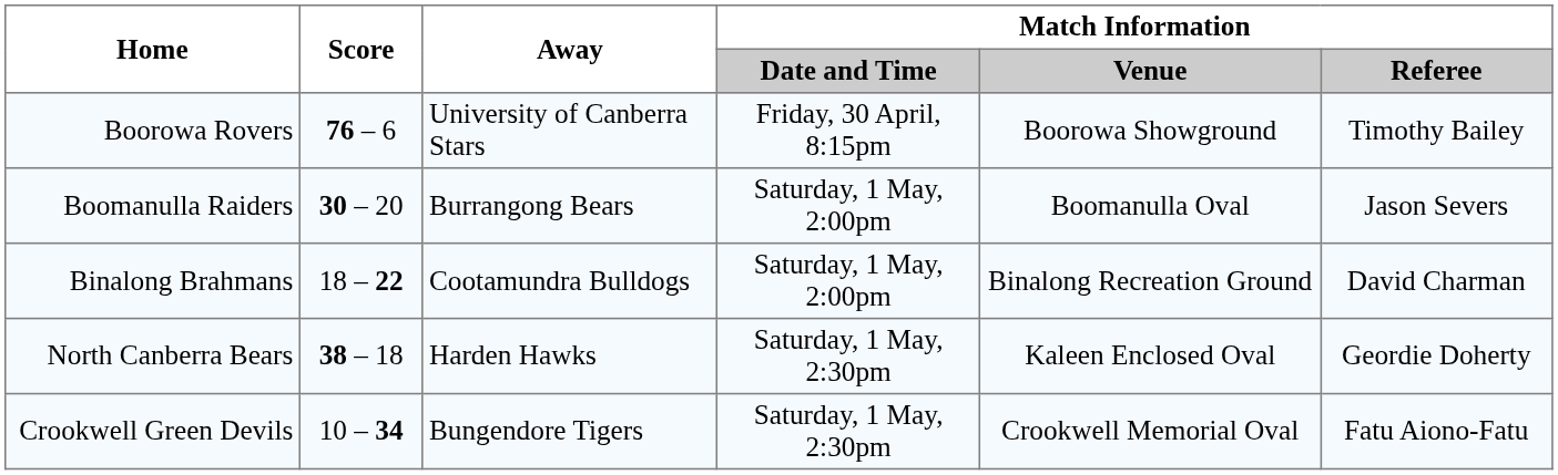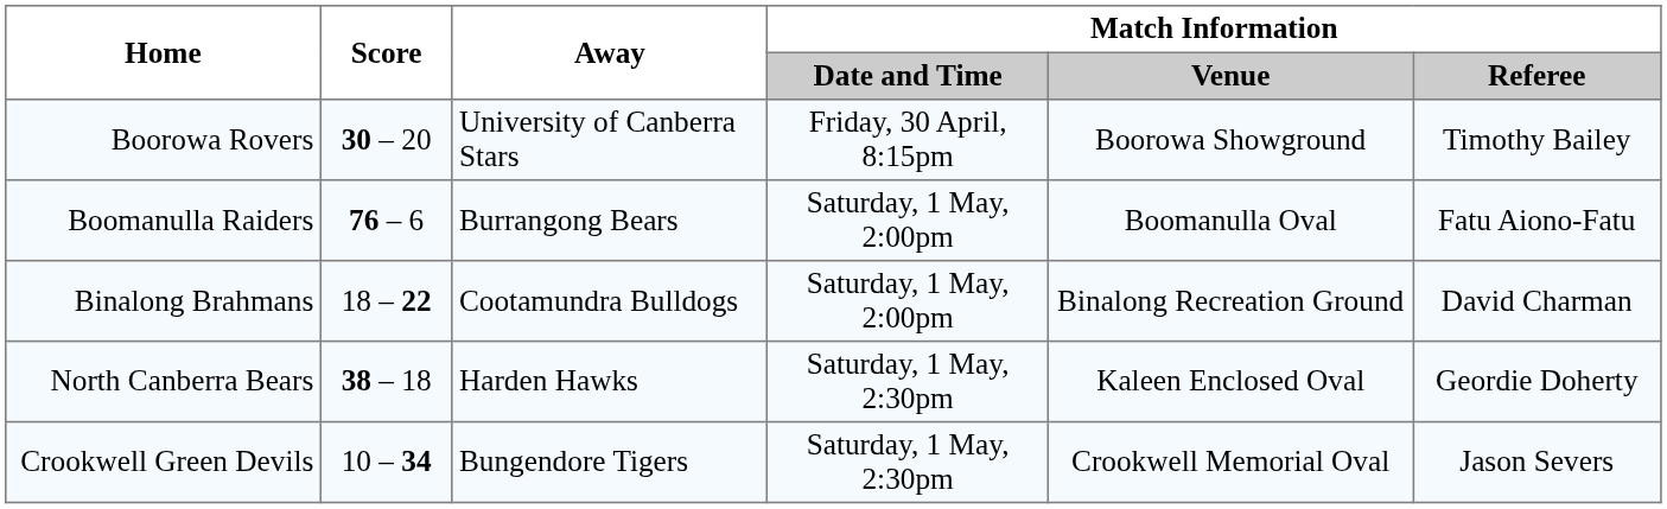Boorowa Rovers | Score: 76 – 6 -> 30 – 20
Boomanulla Raiders | Score: 30 – 20 -> 76 – 6
Boomanulla Raiders | Match Information / Referee: Jason Severs -> Fatu Aiono-Fatu
Crookwell Green Devils | Match Information / Referee: Fatu Aiono-Fatu -> Jason Severs
